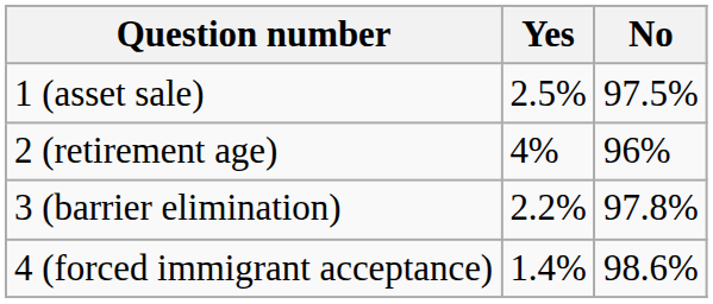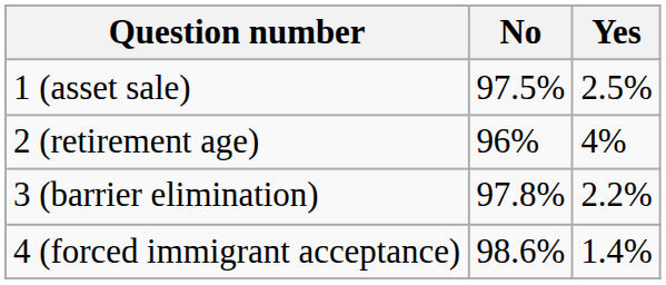columns swapped: Yes <-> No
